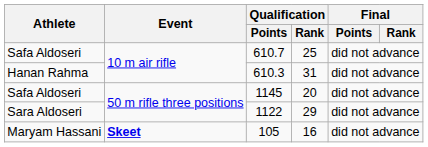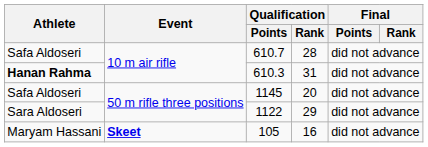610.7 | Qualification / Rank: 25 -> 28
610.3 | Athlete: normal -> bold
